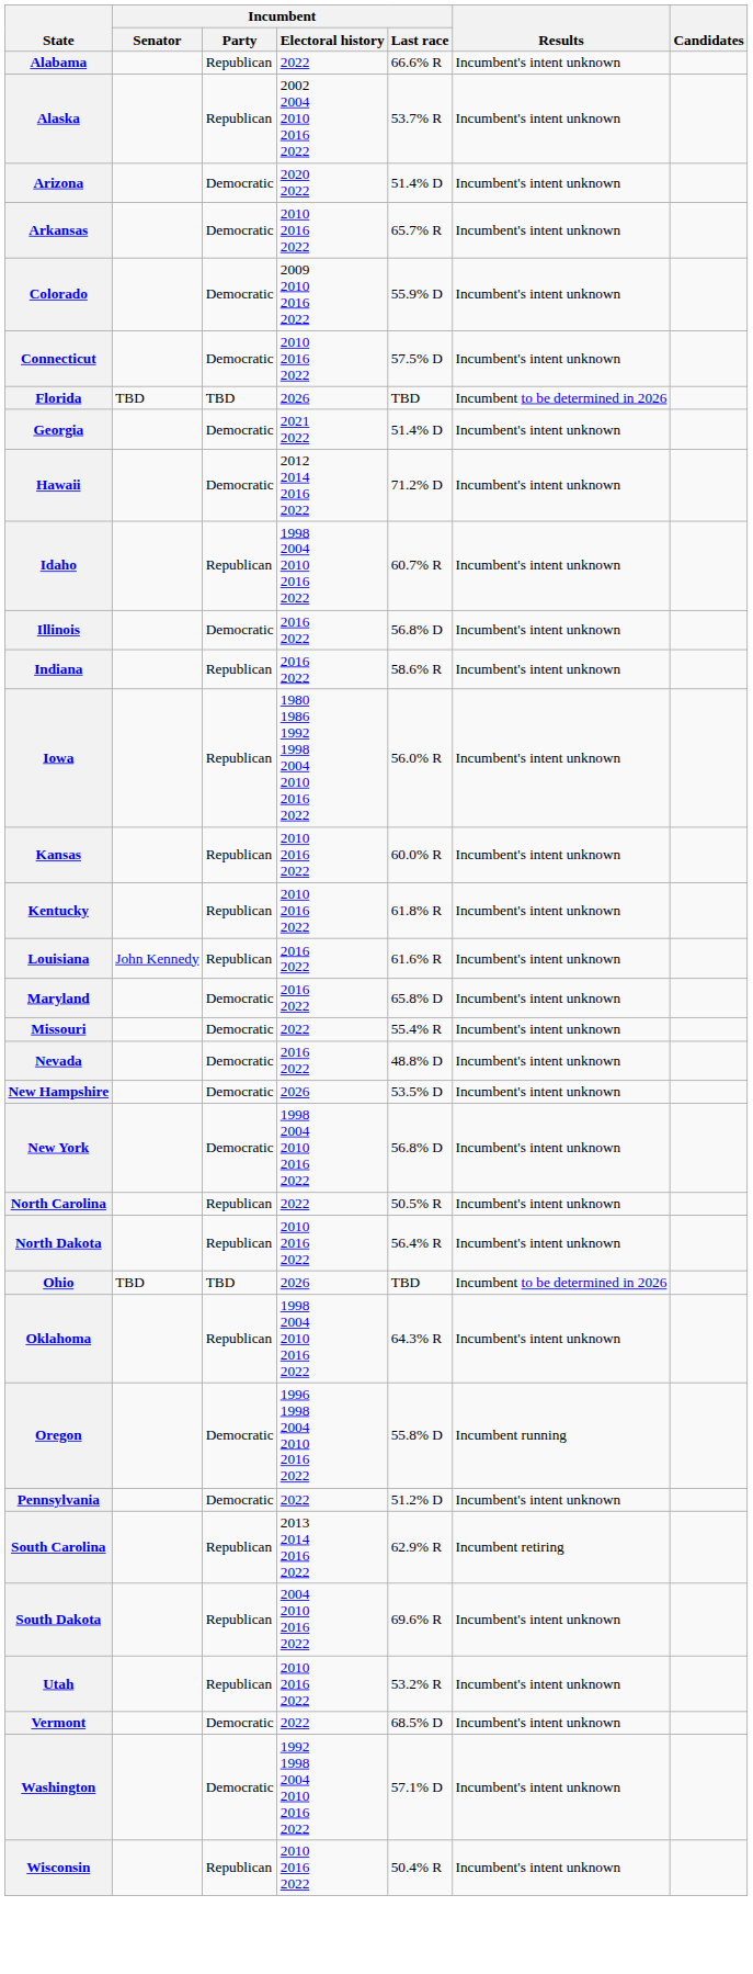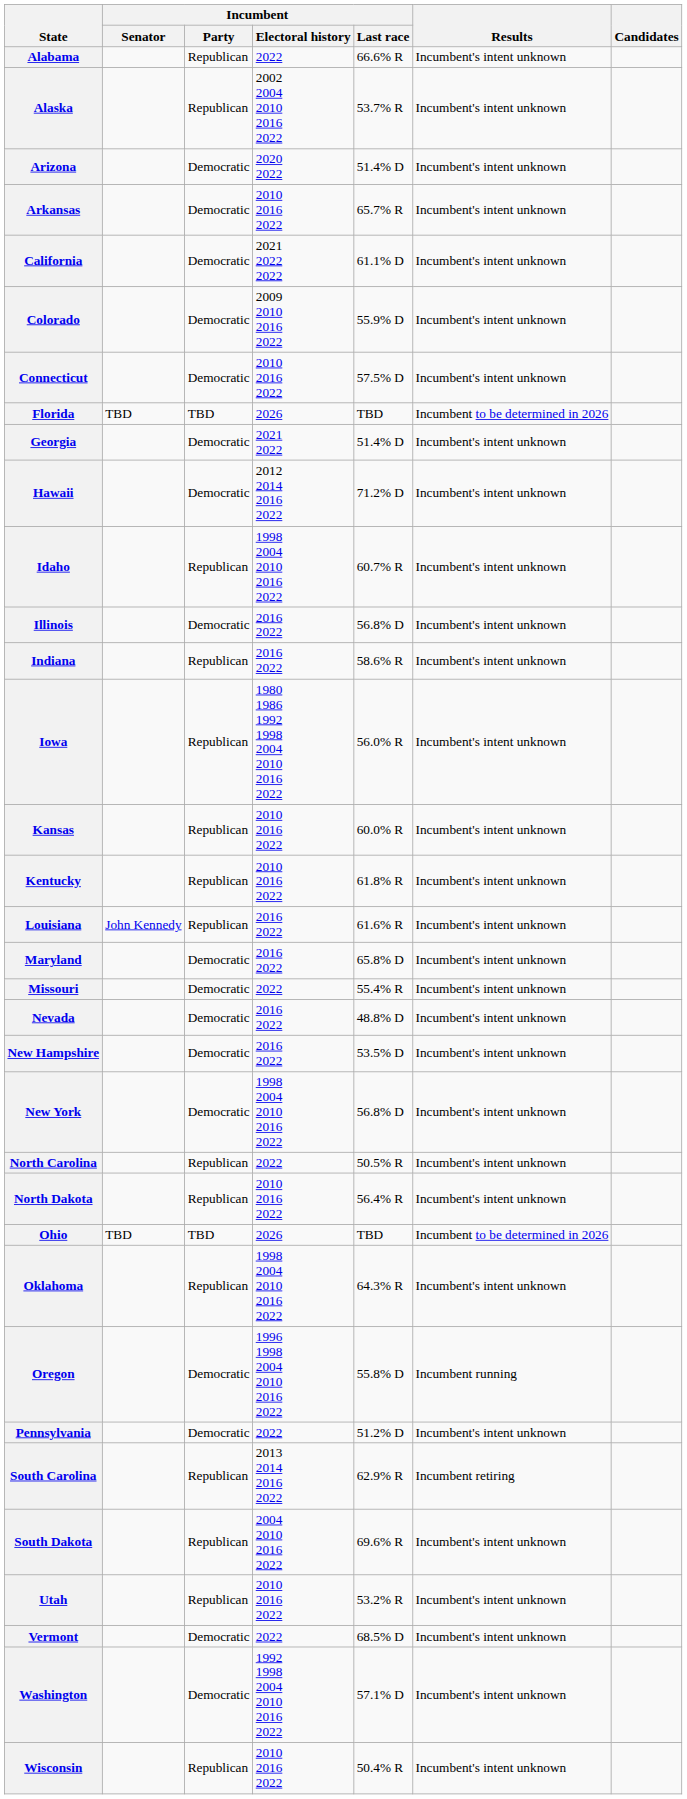+ row: California | Democratic | 2021 2022 2022 | 61.1% D | Incumbent's intent unknown
New Hampshire | Incumbent / Electoral history: 2026 -> 2016 2022
